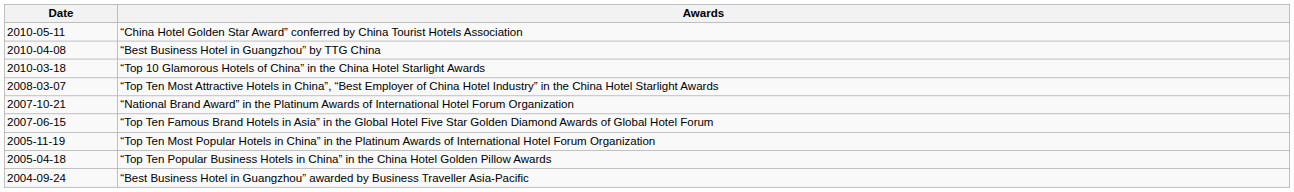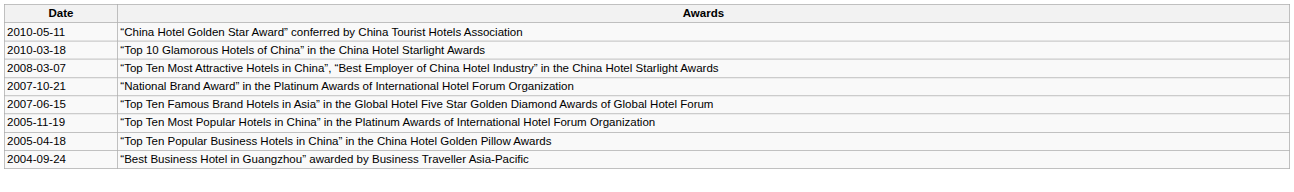- row: 2010-04-08 | “Best Business Hotel in Guangzhou” by TTG China
